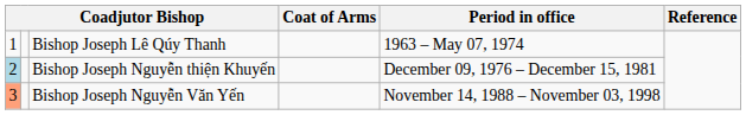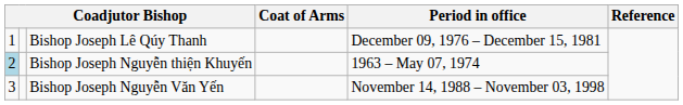Bishop Joseph Lê Qúy Thanh | Period in office: 1963 – May 07, 1974 -> December 09, 1976 – December 15, 1981
Bishop Joseph Nguyễn thiện Khuyến | Period in office: December 09, 1976 – December 15, 1981 -> 1963 – May 07, 1974
Bishop Joseph Nguyễn Văn Yến | column 1: lightsalmon background -> no background
